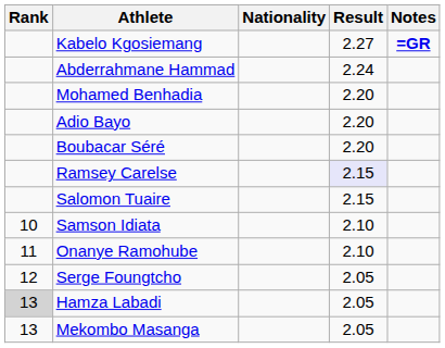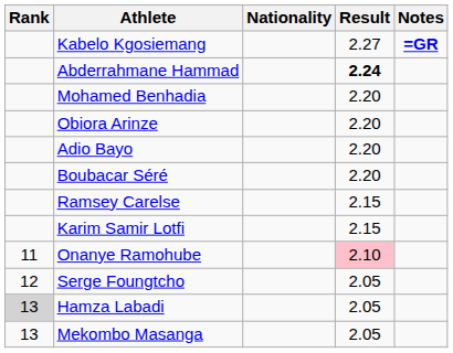Abderrahmane Hammad | Result: normal -> bold
+ row: Obiora Arinze | 2.20
Ramsey Carelse | Result: lavender background -> no background
+ row: Karim Samir Lotfi | 2.15
- row: Salomon Tuaire | 2.15
- row: 10 | Samson Idiata | 2.10
Onanye Ramohube | Result: no background -> pink background
